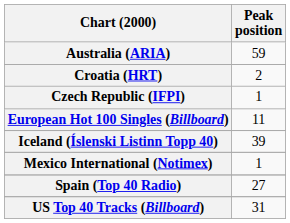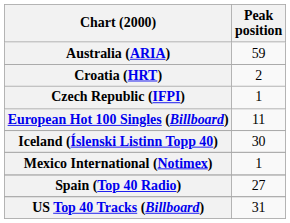Iceland (Íslenski Listinn Topp 40) | Peak position: 39 -> 30
